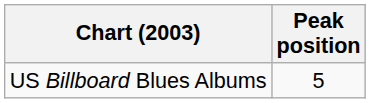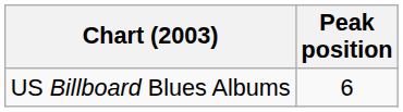US Billboard Blues Albums | Peak position: 5 -> 6
